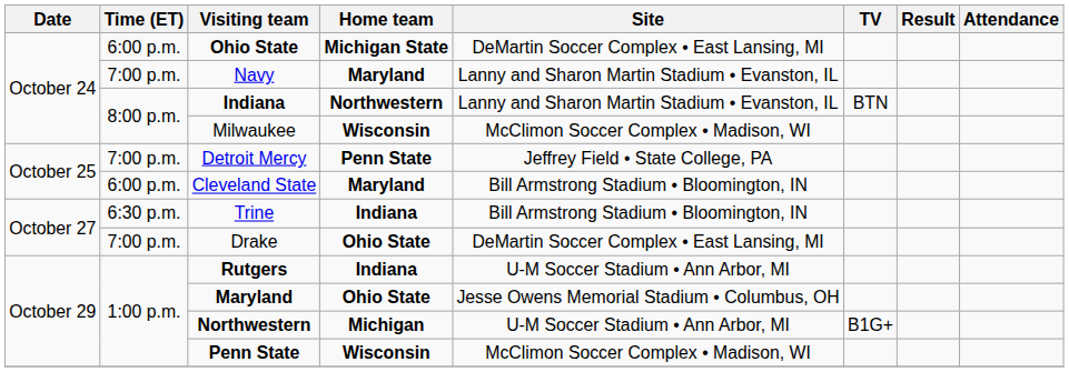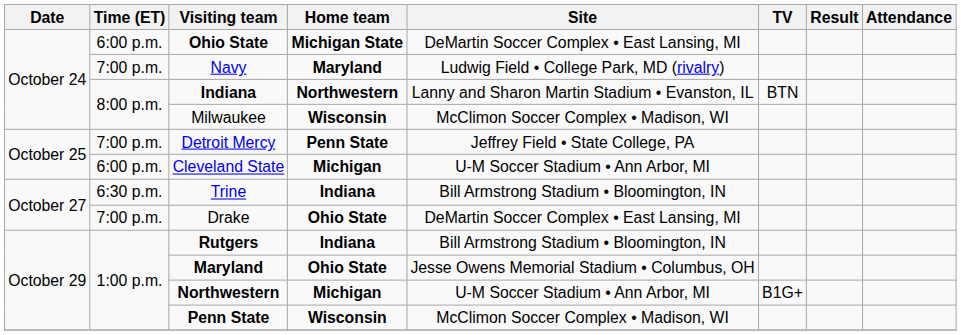Navy | Site: Lanny and Sharon Martin Stadium • Evanston, IL -> Ludwig Field • College Park, MD (rivalry)
Cleveland State | Home team: Maryland -> Michigan
Cleveland State | Site: Bill Armstrong Stadium • Bloomington, IN -> U-M Soccer Stadium • Ann Arbor, MI
Rutgers | Site: U-M Soccer Stadium • Ann Arbor, MI -> Bill Armstrong Stadium • Bloomington, IN
